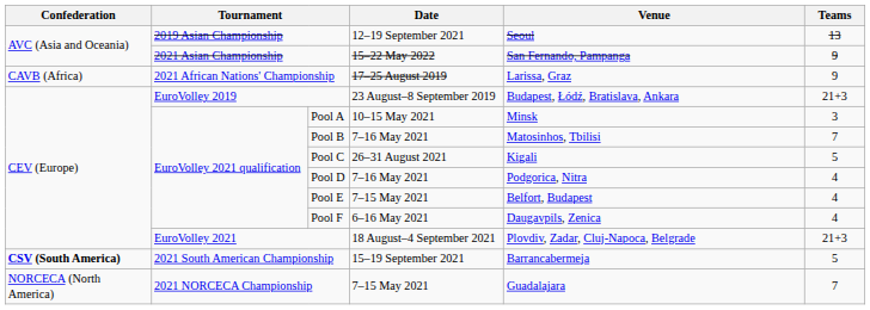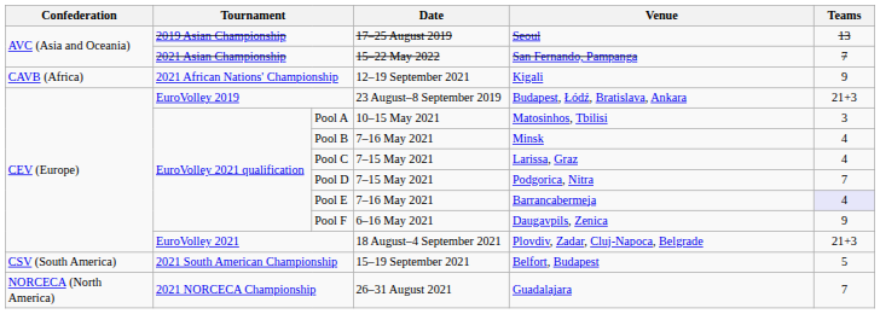2019 Asian Championship | Date: 12–19 September 2021 -> 17–25 August 2019
2021 Asian Championship | Teams: 9 -> 7
2021 African Nations' Championship | Date: 17–25 August 2019 -> 12–19 September 2021
2021 African Nations' Championship | Venue: Larissa, Graz -> Kigali
Pool A | Venue: Minsk -> Matosinhos, Tbilisi
Pool B | Venue: Matosinhos, Tbilisi -> Minsk
Pool B | Teams: 7 -> 4
Pool C | Date: 26–31 August 2021 -> 7–15 May 2021
Pool C | Venue: Kigali -> Larissa, Graz
Pool C | Teams: 5 -> 4
Pool D | Date: 7–16 May 2021 -> 7–15 May 2021
Pool D | Teams: 4 -> 7
Pool E | Date: 7–15 May 2021 -> 7–16 May 2021
Pool E | Venue: Belfort, Budapest -> Barrancabermeja
Pool E | Teams: no background -> lavender background
Pool F | Teams: 4 -> 9
2021 South American Championship | Confederation: bold -> normal
2021 South American Championship | Venue: Barrancabermeja -> Belfort, Budapest
2021 NORCECA Championship | Date: 7–15 May 2021 -> 26–31 August 2021
